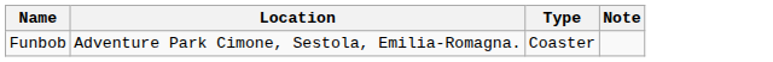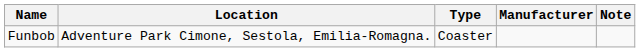+ column: Manufacturer
